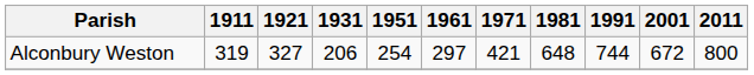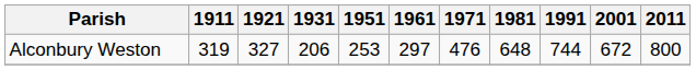Alconbury Weston | 1951: 254 -> 253
Alconbury Weston | 1971: 421 -> 476
